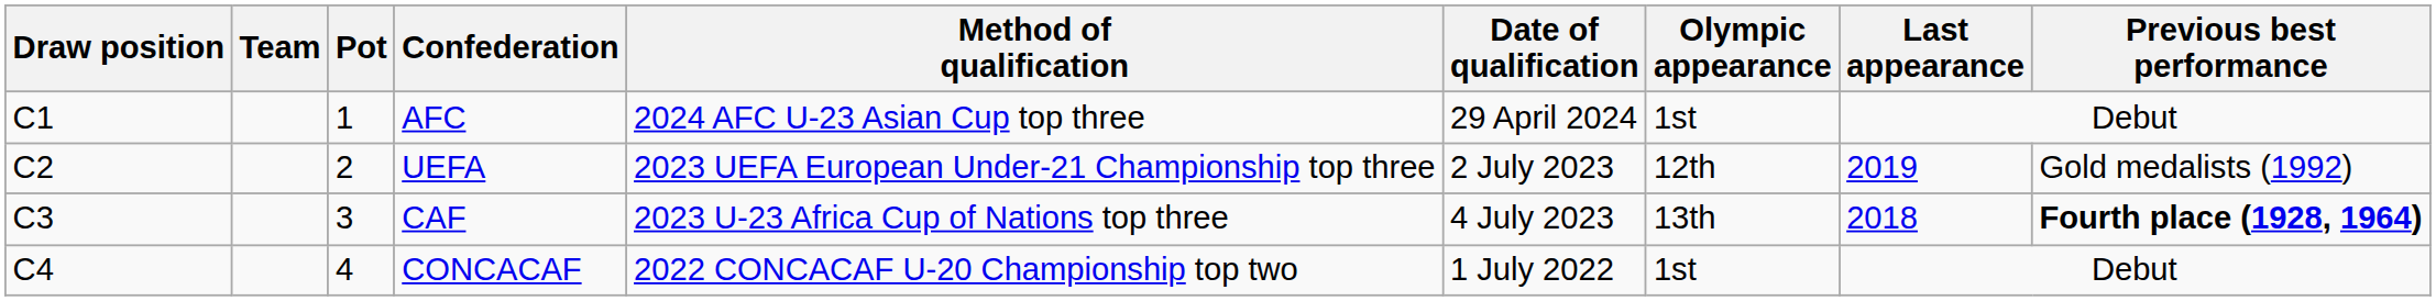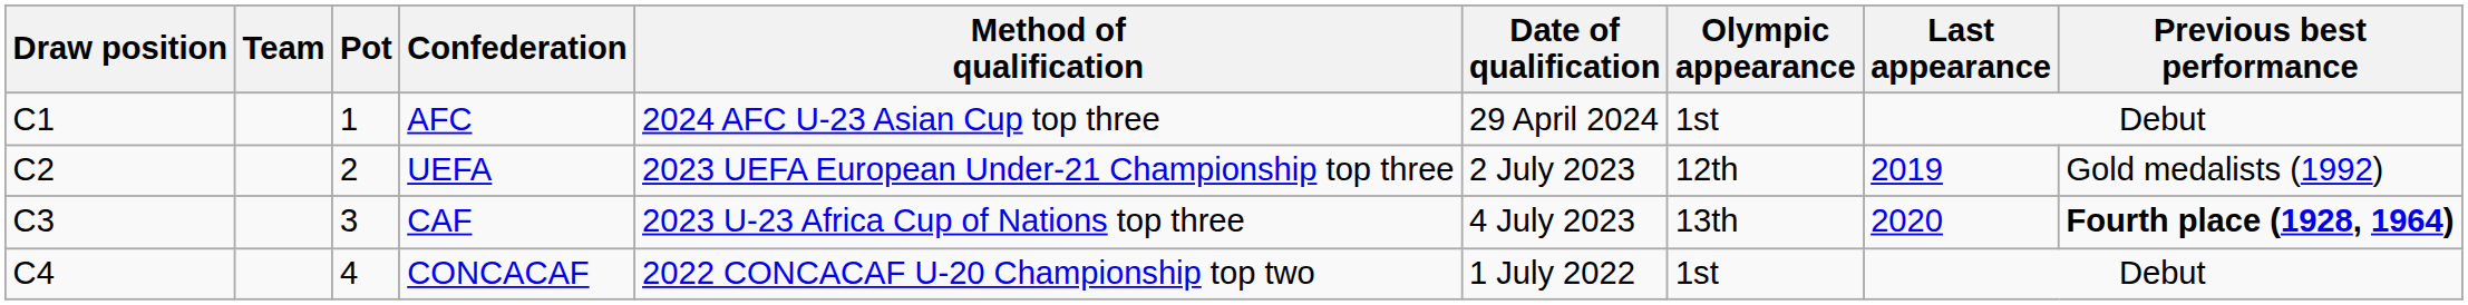CAF | Last appearance: 2018 -> 2020
